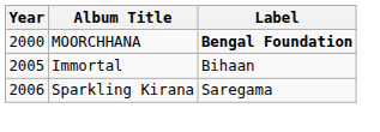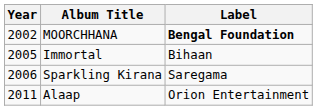MOORCHHANA | Year: 2000 -> 2002
+ row: 2011 | Alaap | Orion Entertainment
